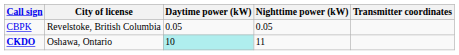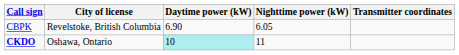CBPK | Daytime power (kW): 0.05 -> 6.90
CBPK | Nighttime power (kW): 0.05 -> 6.05
